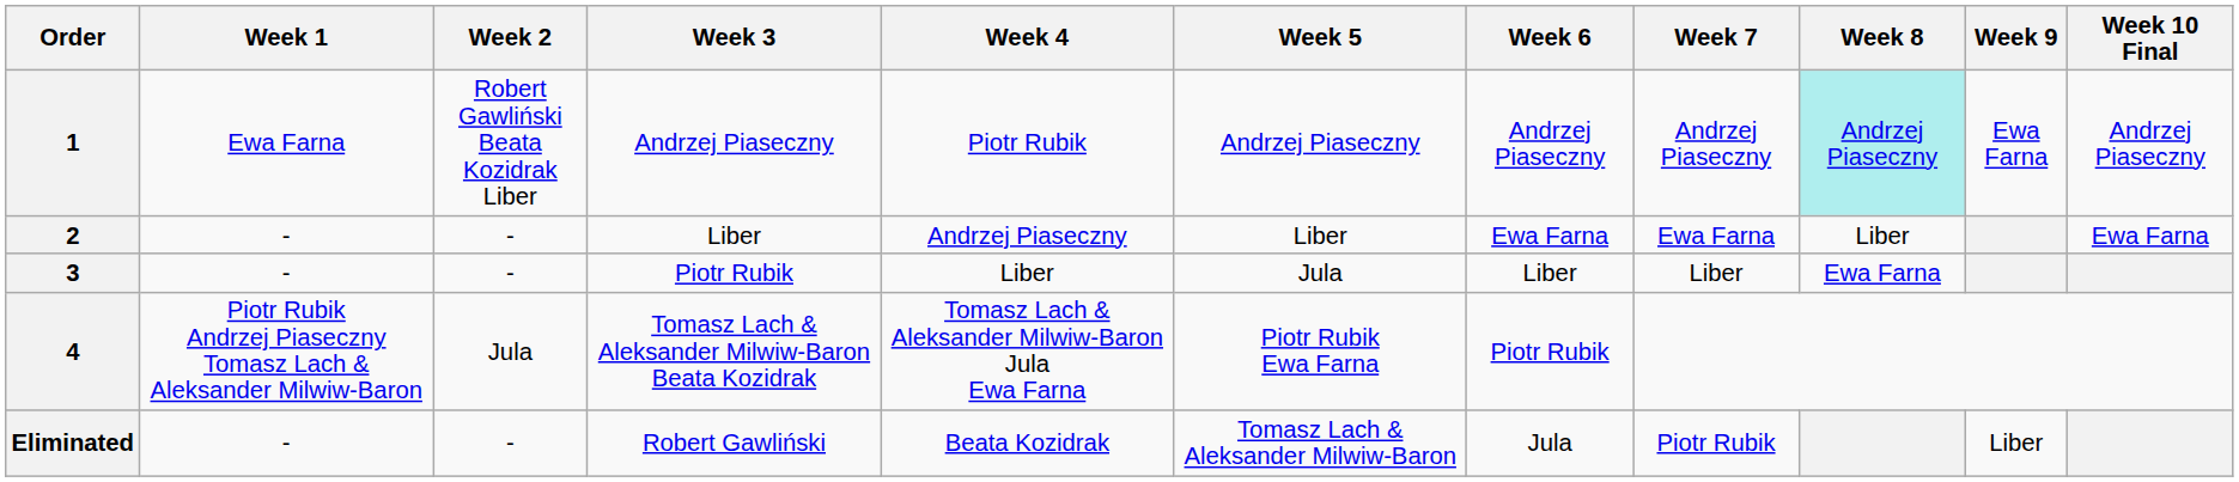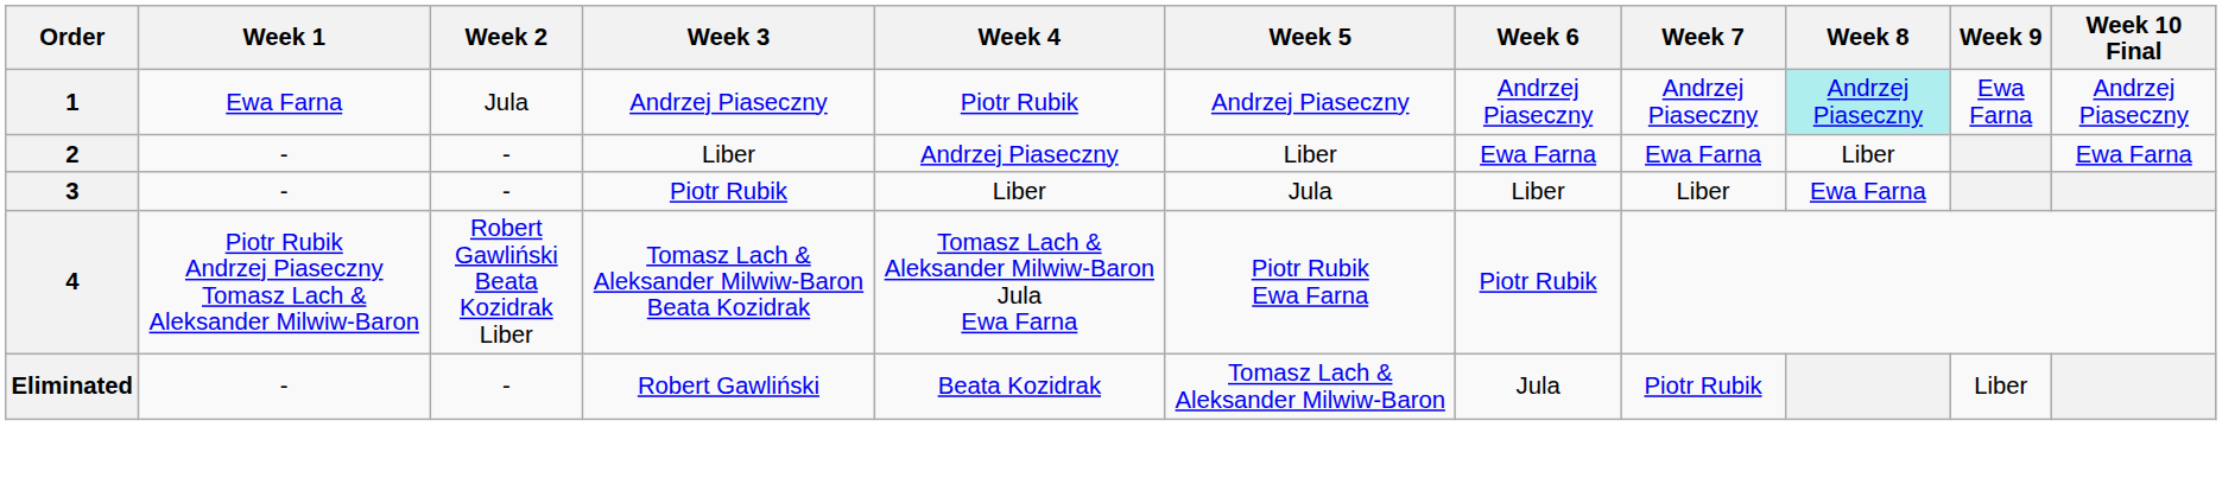1 | Week 2: Robert Gawliński Beata Kozidrak Liber -> Jula
4 | Week 2: Jula -> Robert Gawliński Beata Kozidrak Liber
